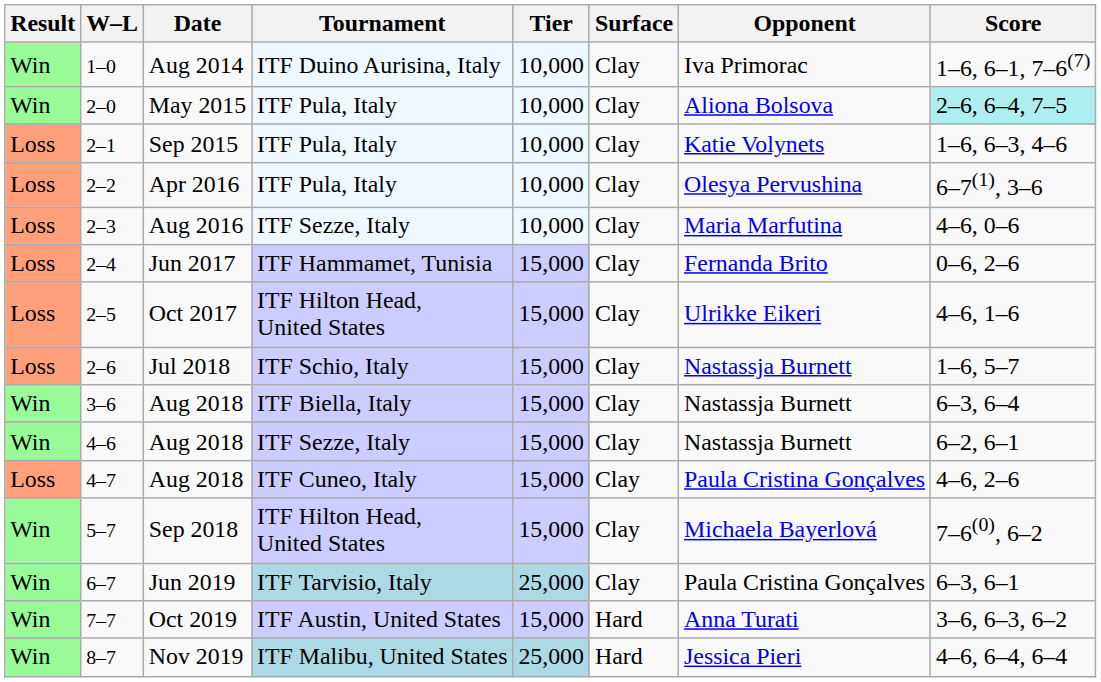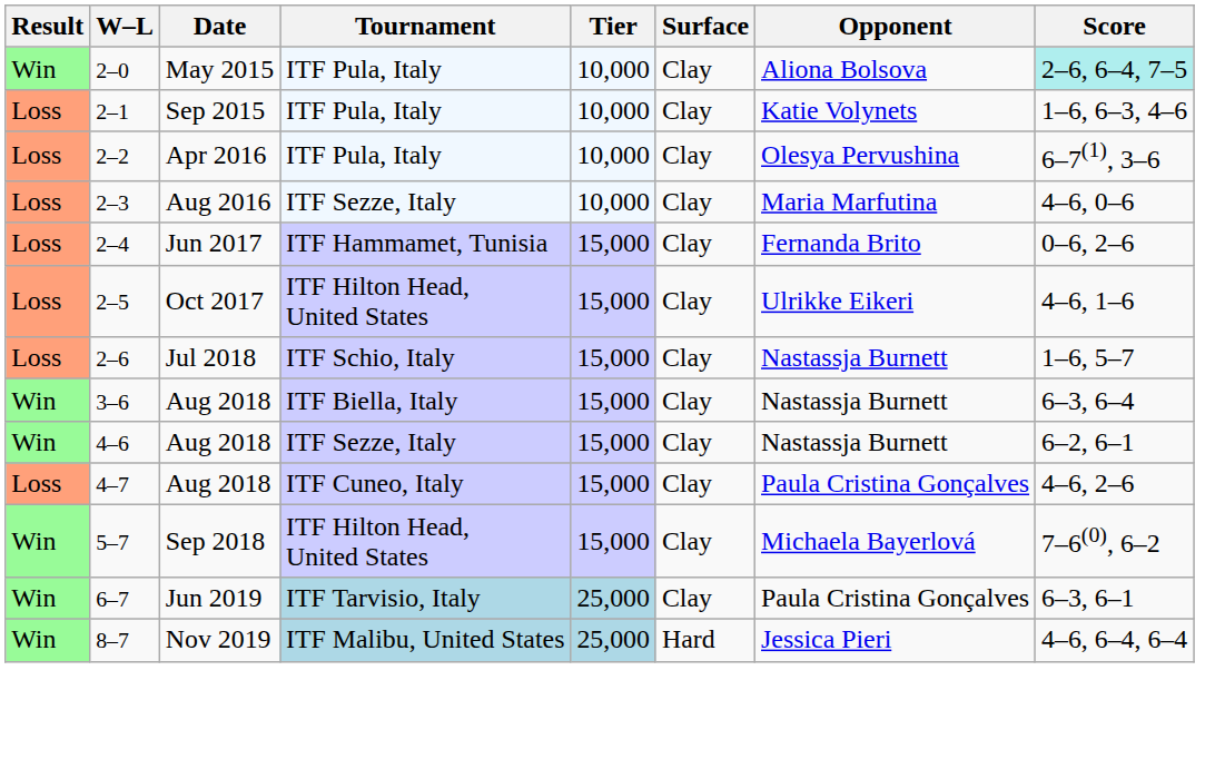- row: Win | 1–0 | Aug 2014 | ITF Duino Aurisina, Italy | 10,000 | Clay | Iva Primorac | 1–6, 6–1, 7–6(7)
- row: Win | 7–7 | Oct 2019 | ITF Austin, United States | 15,000 | Hard | Anna Turati | 3–6, 6–3, 6–2
